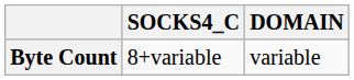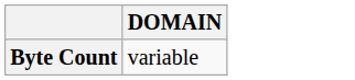- column: SOCKS4_C | 8+variable
